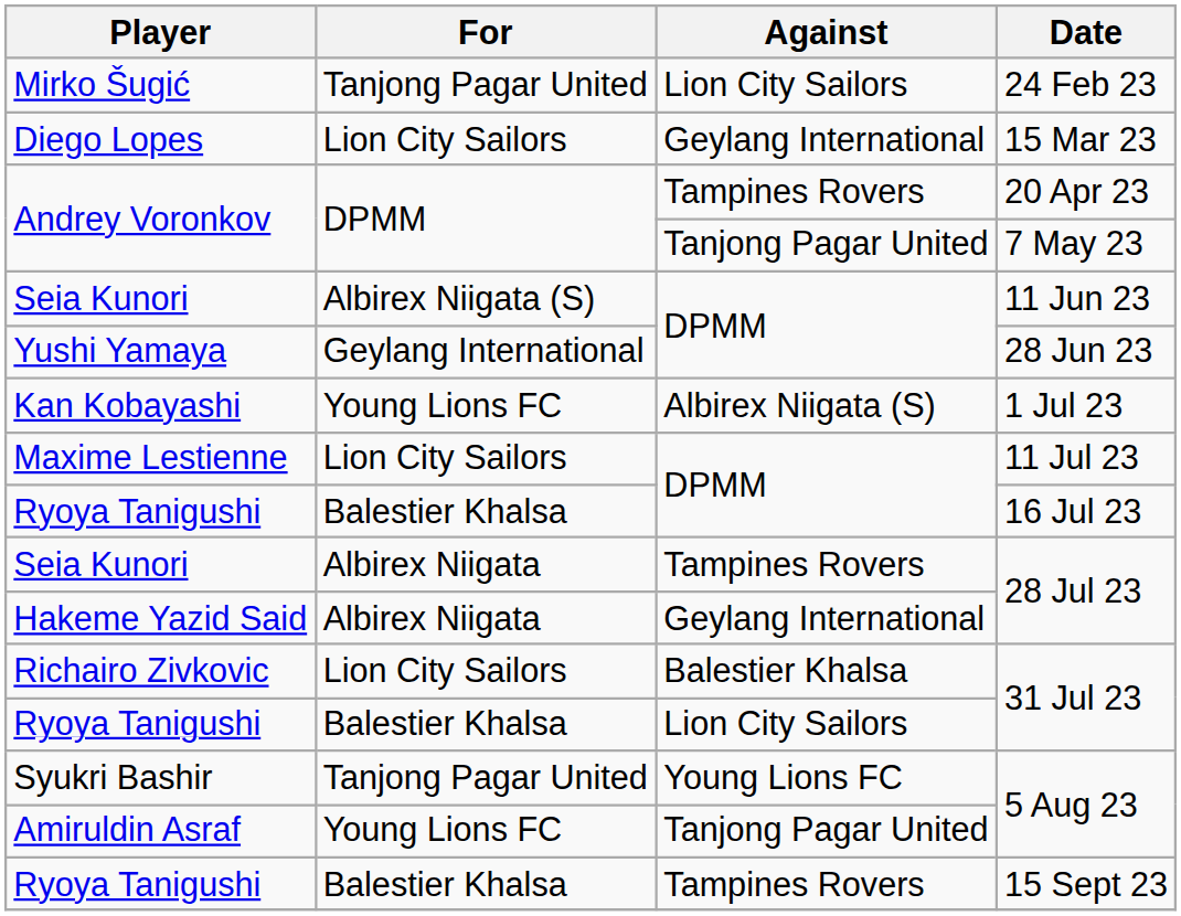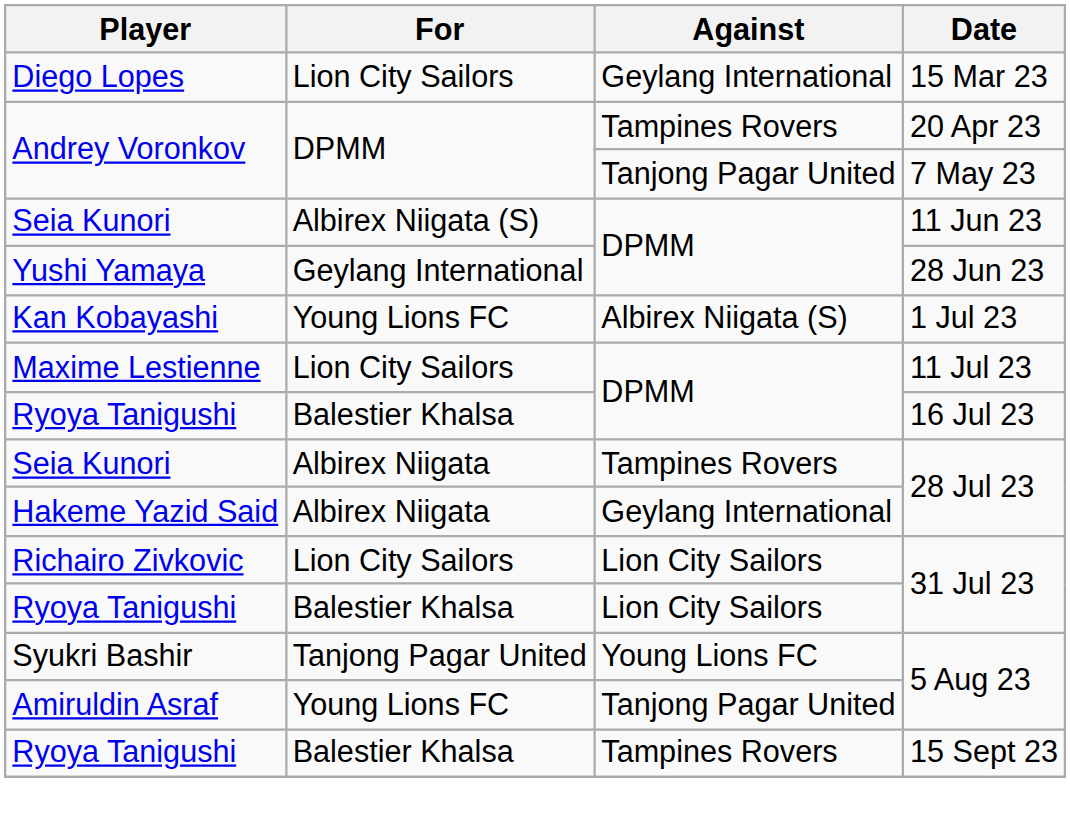- row: Mirko Šugić | Tanjong Pagar United | Lion City Sailors | 24 Feb 23
Richairo Zivkovic / 31 Jul 23 | Against: Balestier Khalsa -> Lion City Sailors
